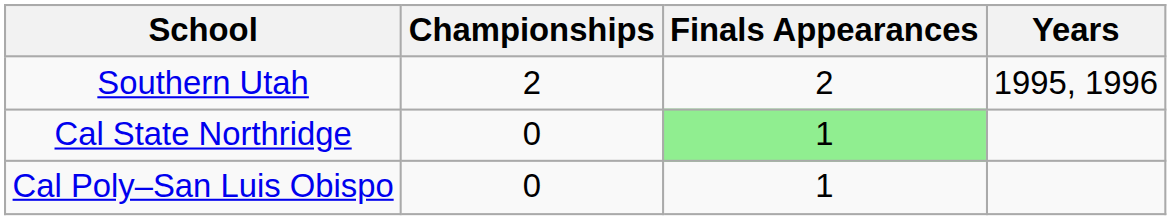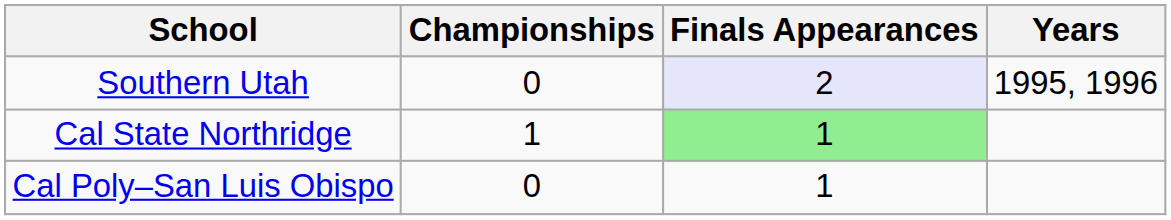Southern Utah | Championships: 2 -> 0
Southern Utah | Finals Appearances: no background -> lavender background
Cal State Northridge | Championships: 0 -> 1
